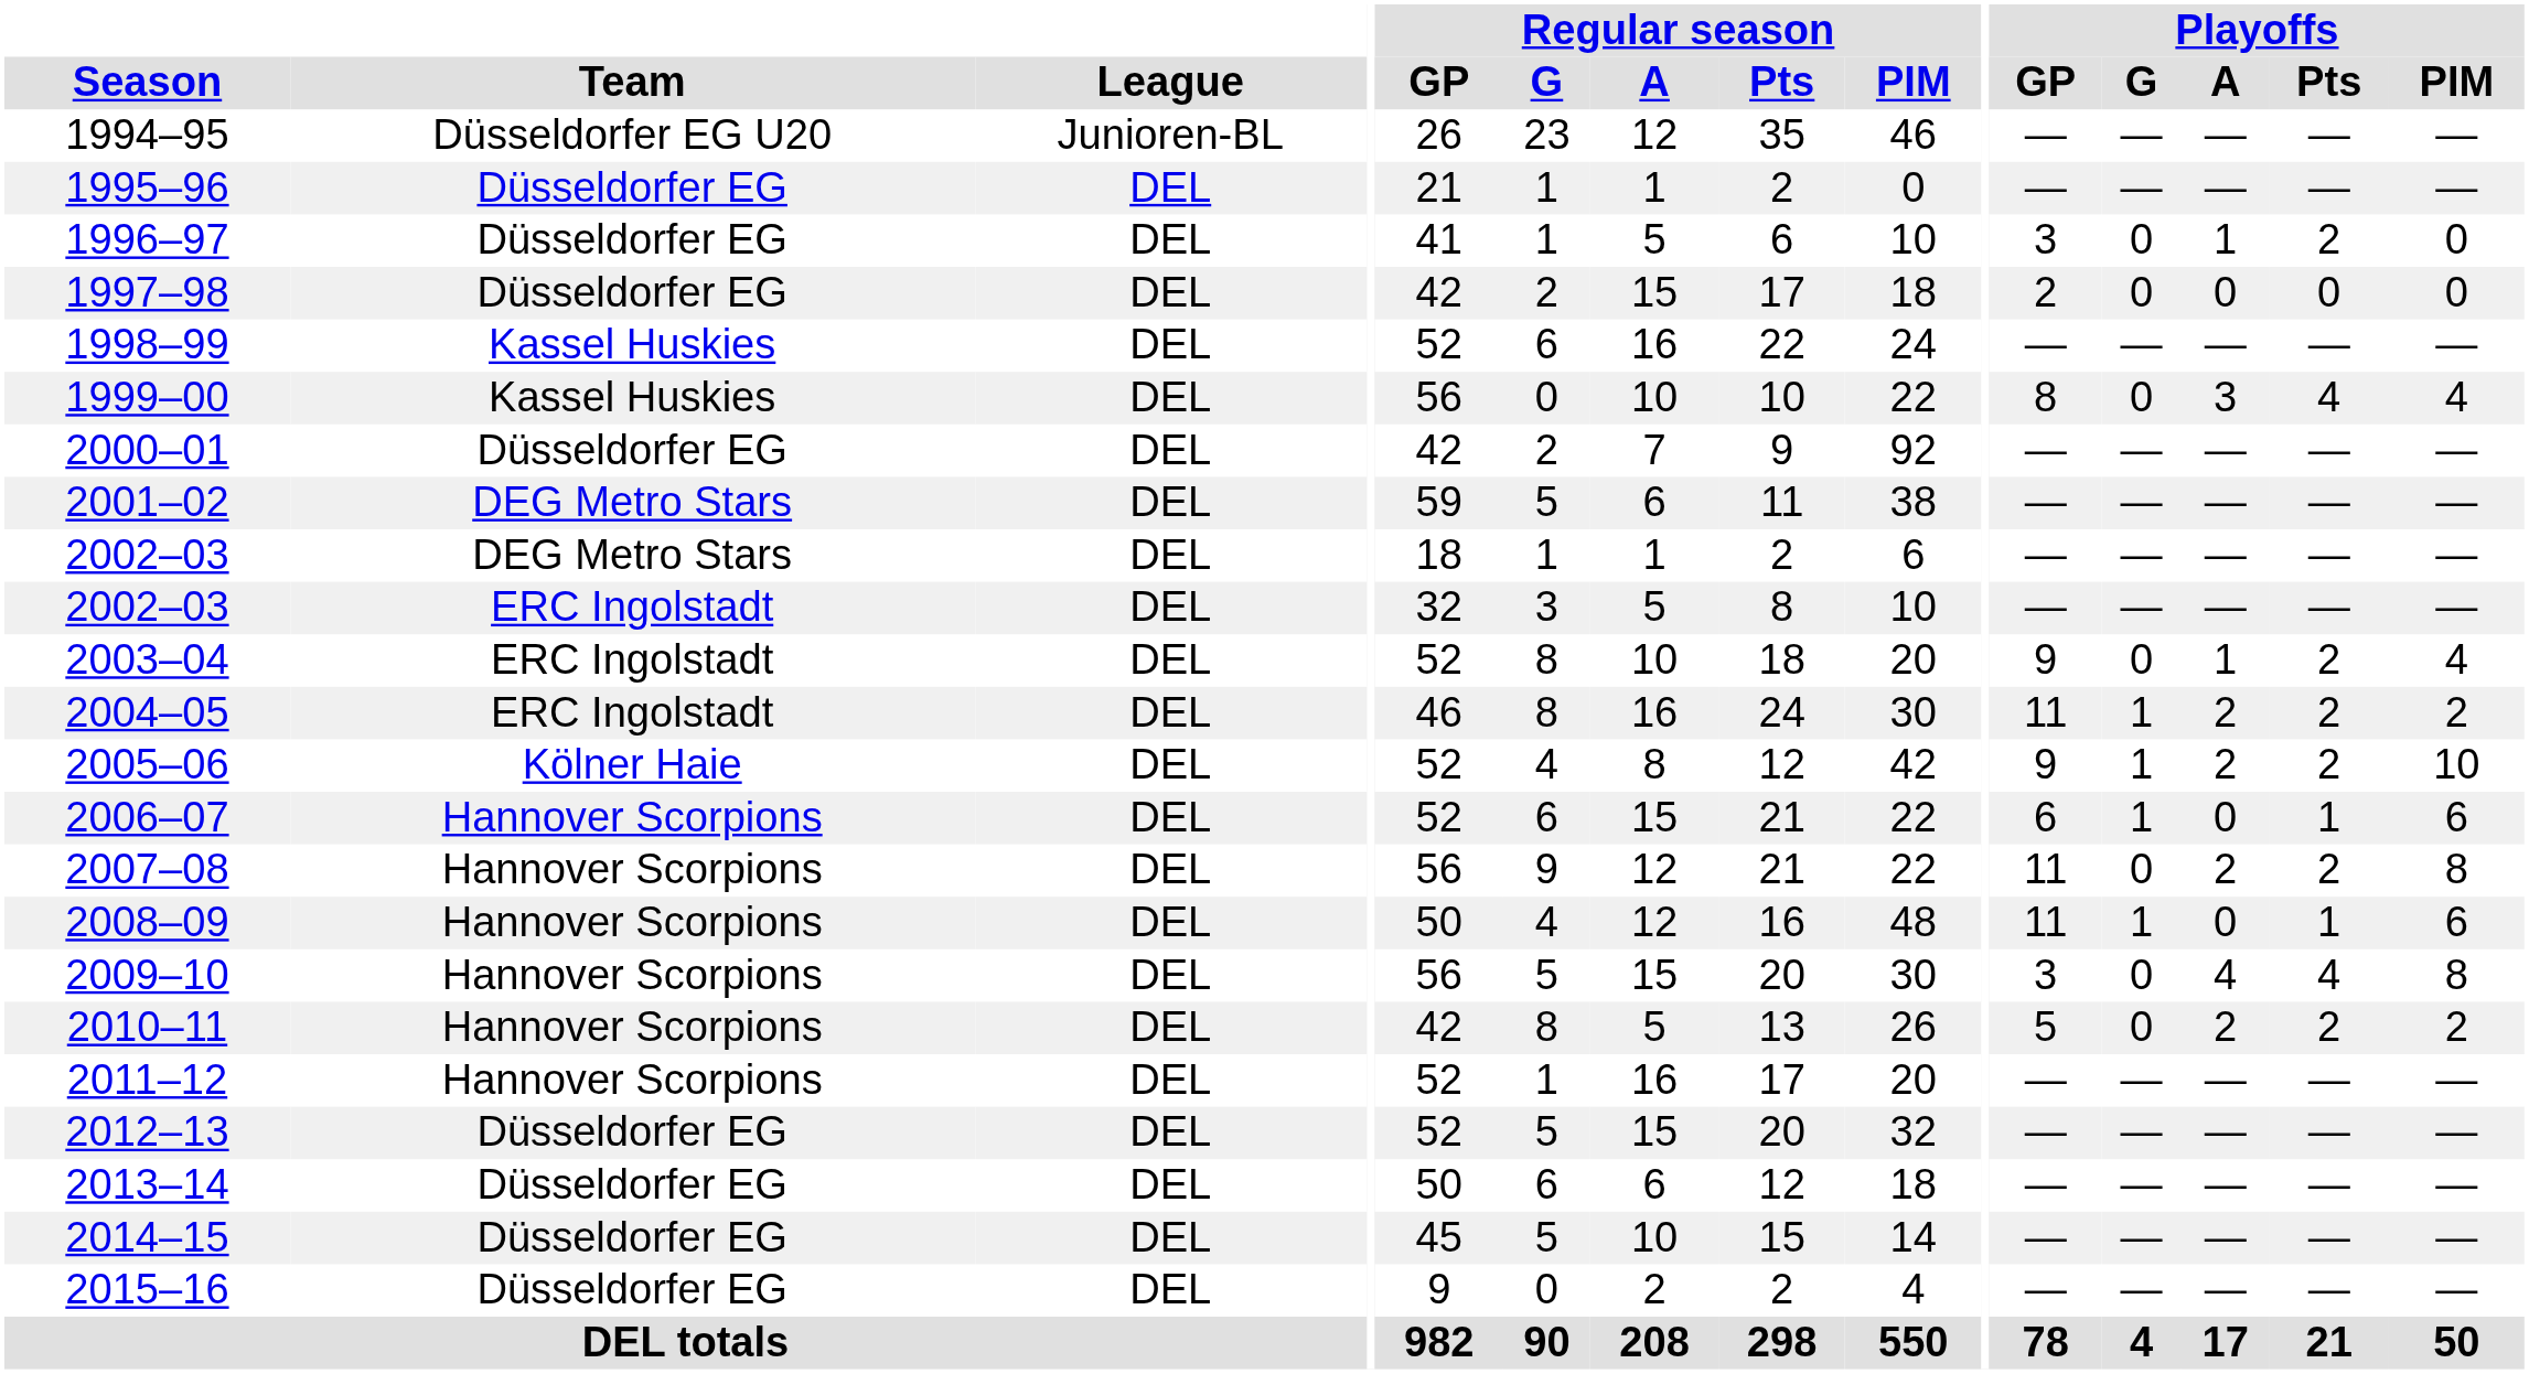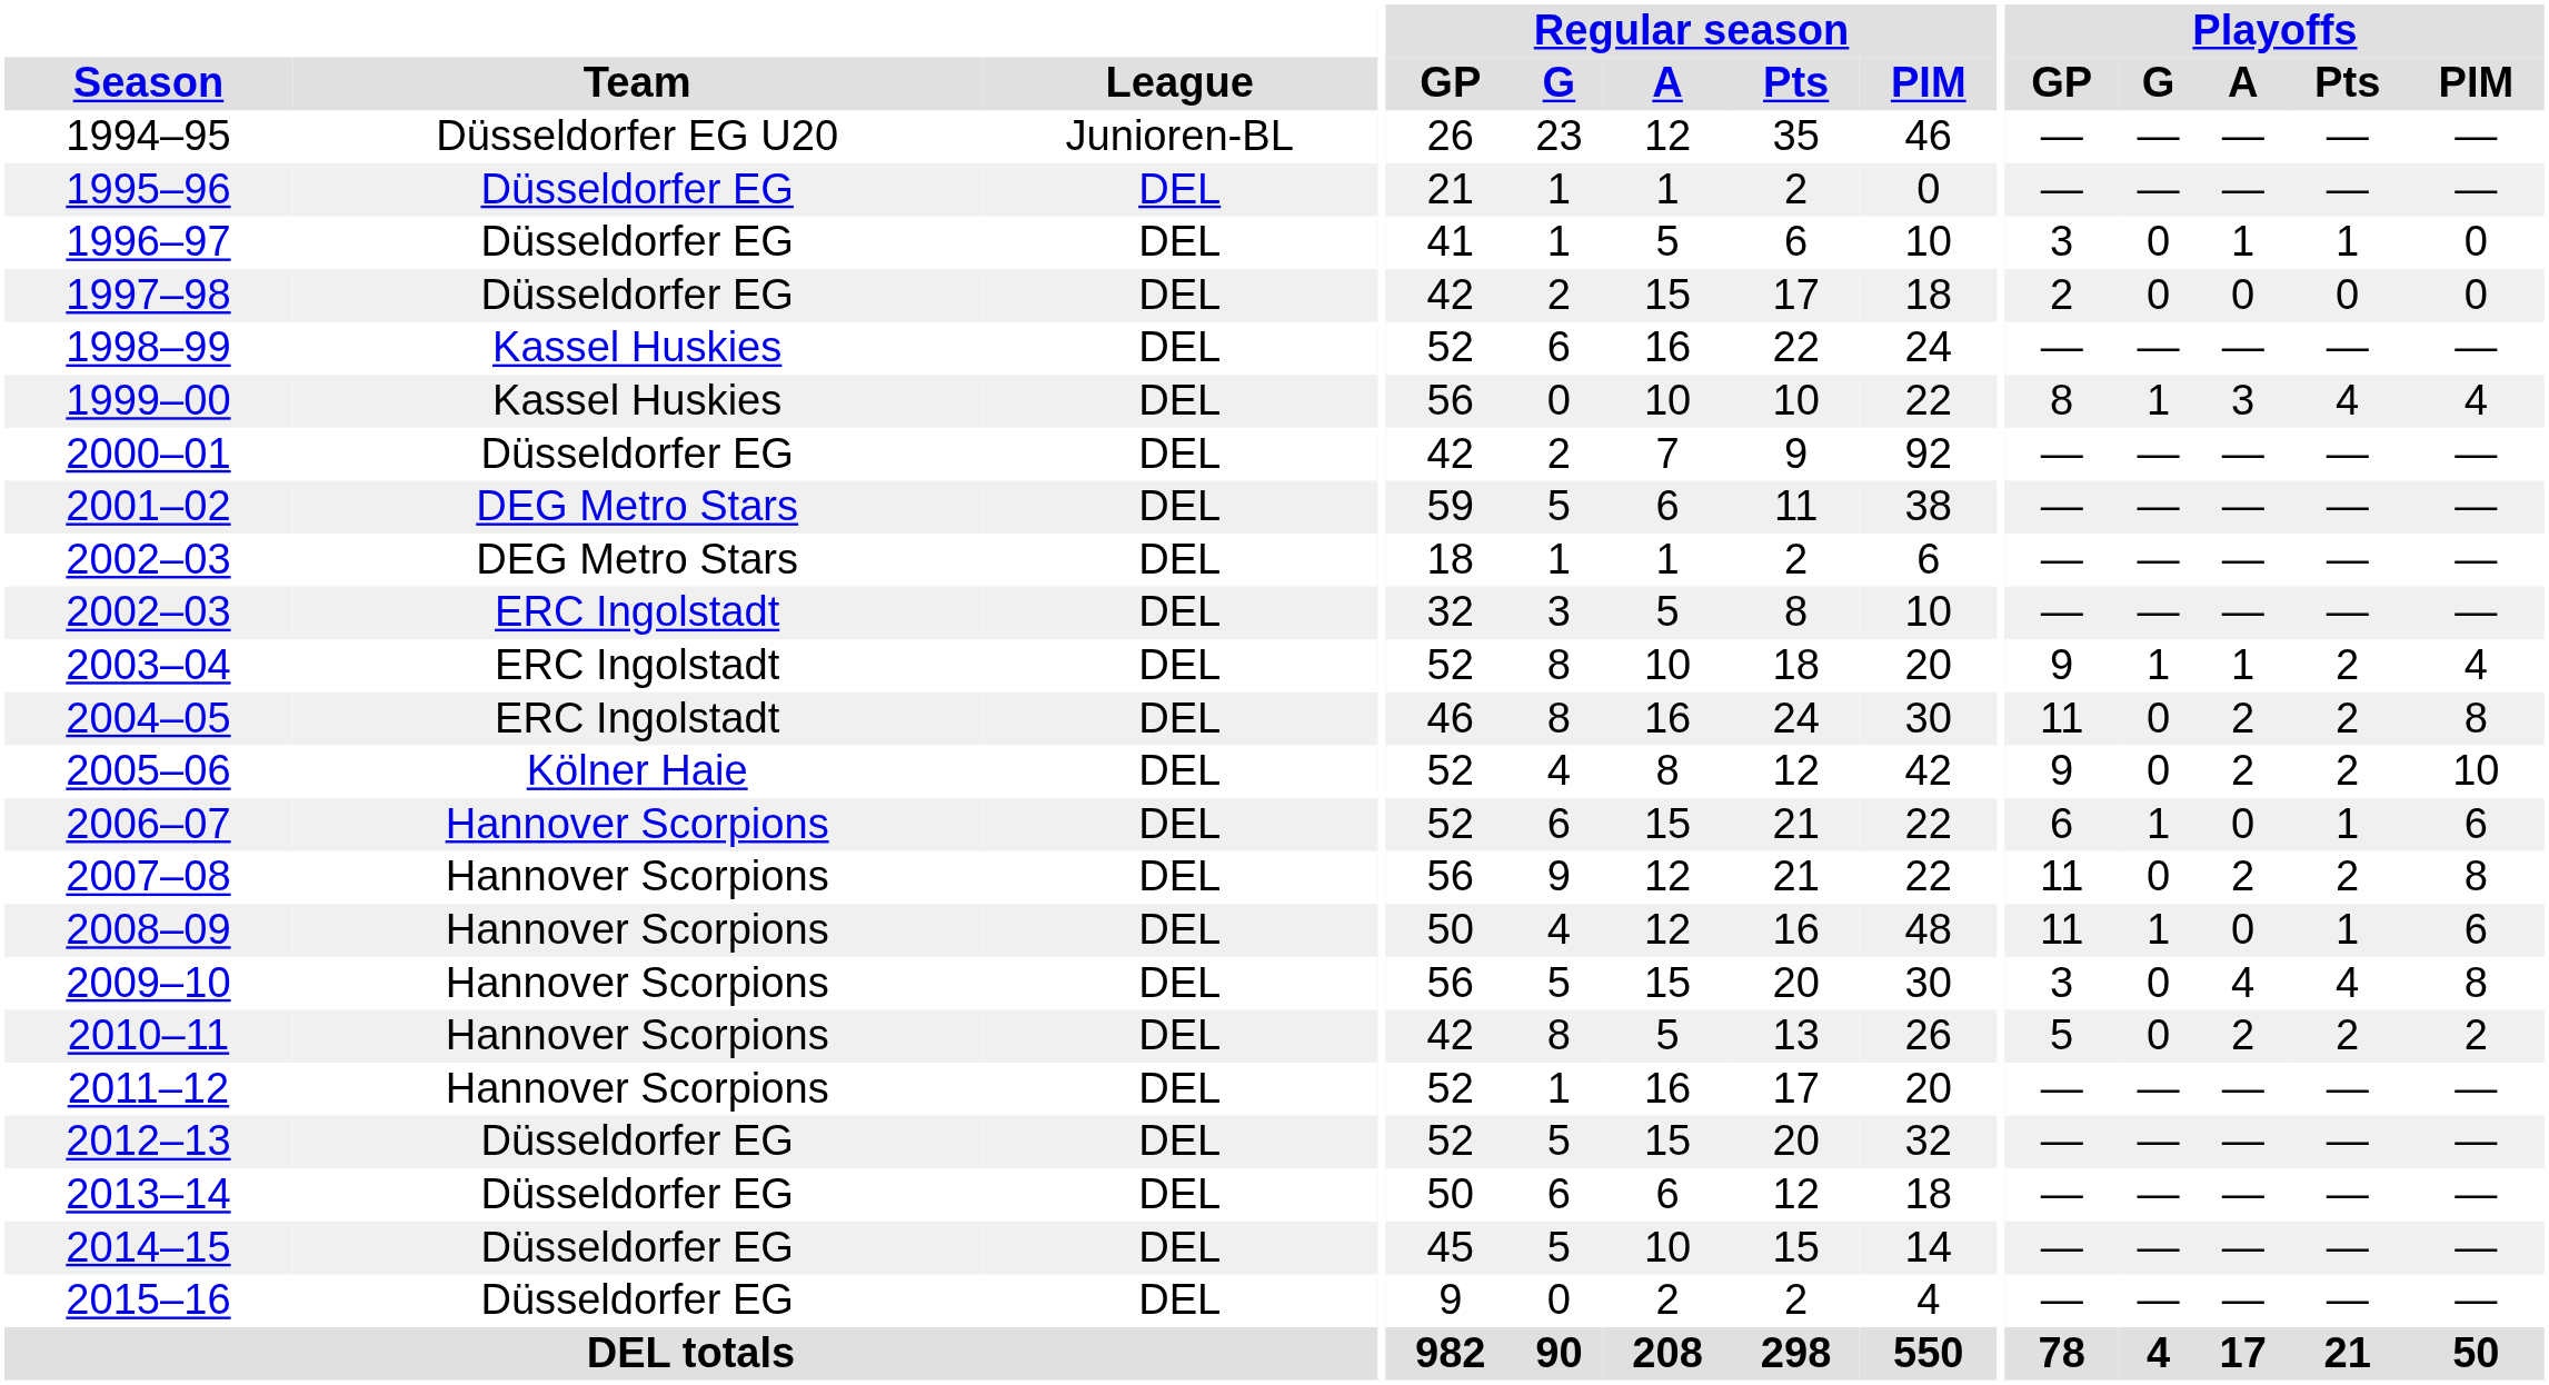1996–97 | Playoffs / Pts: 2 -> 1
1999–00 | Playoffs / G: 0 -> 1
2003–04 | Playoffs / G: 0 -> 1
2004–05 | Playoffs / G: 1 -> 0
2004–05 | Playoffs / PIM: 2 -> 8
2005–06 | Playoffs / G: 1 -> 0
